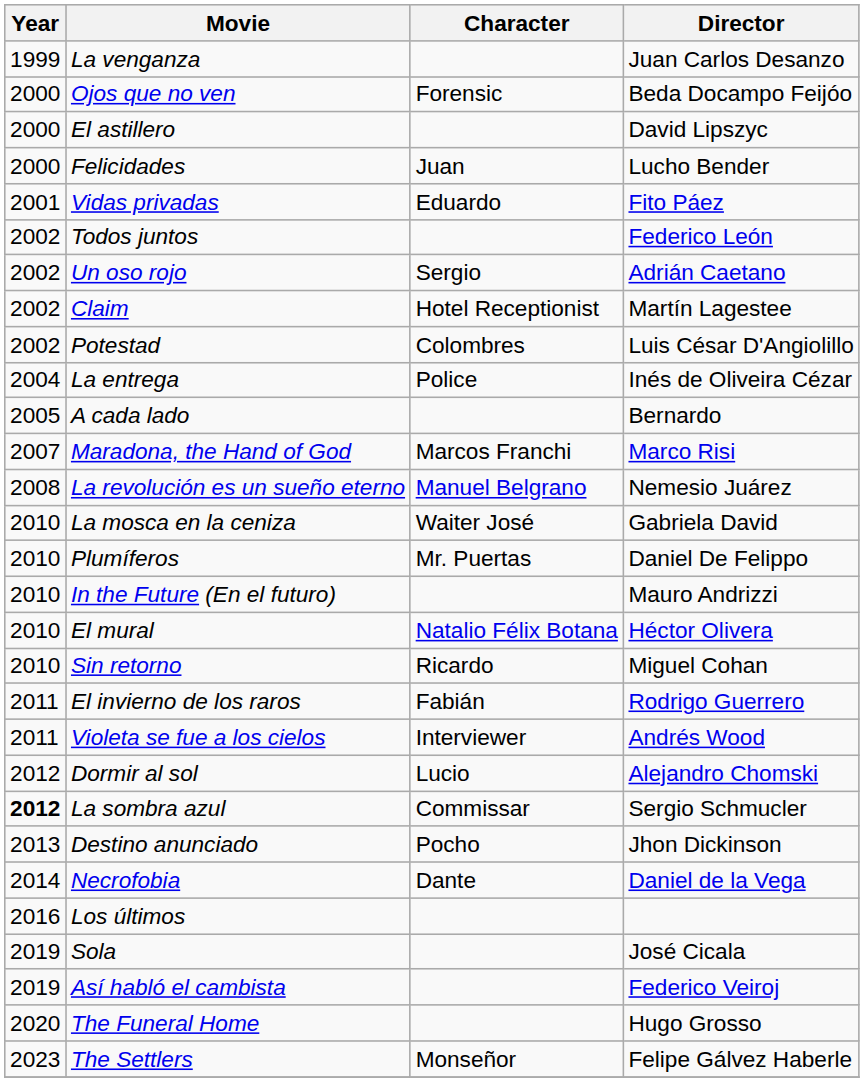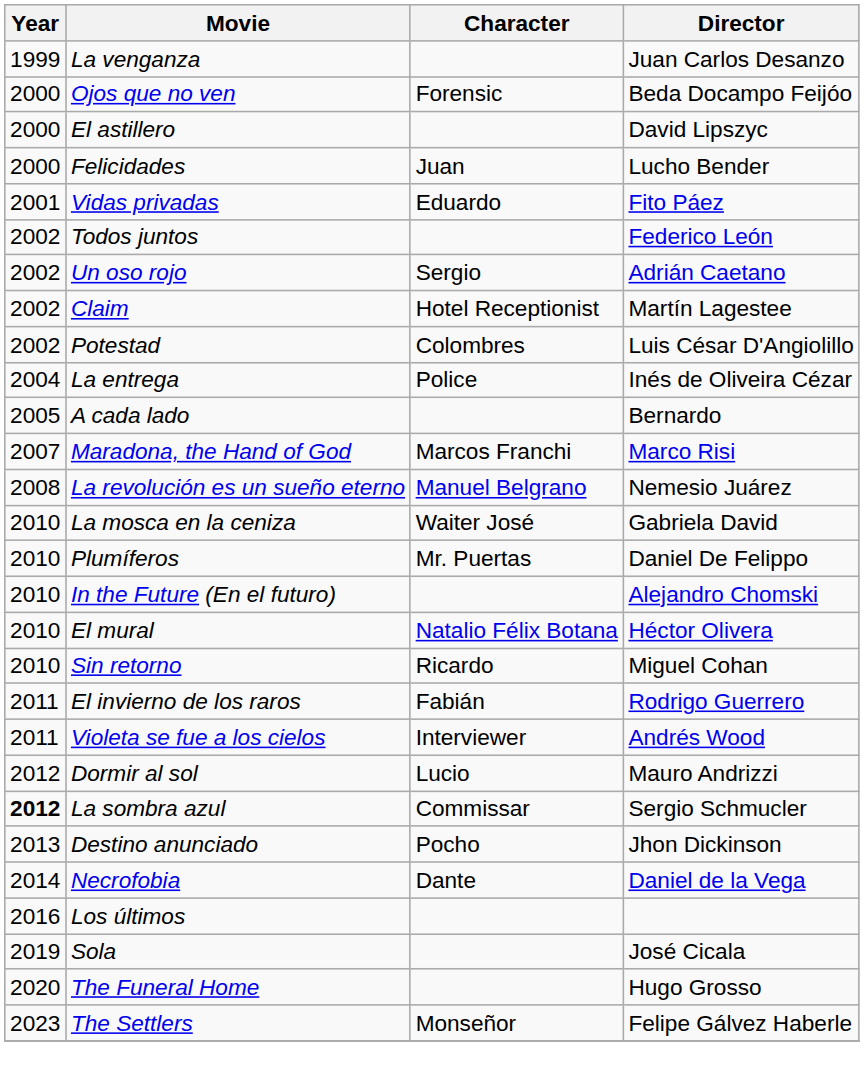In the Future (En el futuro) | Director: Mauro Andrizzi -> Alejandro Chomski
Dormir al sol | Director: Alejandro Chomski -> Mauro Andrizzi
- row: 2019 | Así habló el cambista | Federico Veiroj
